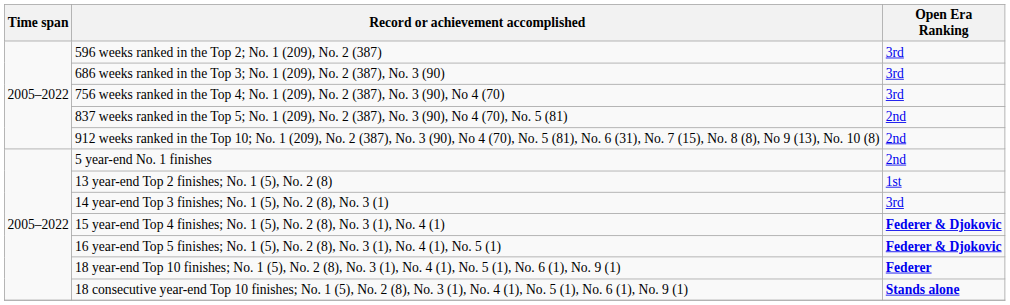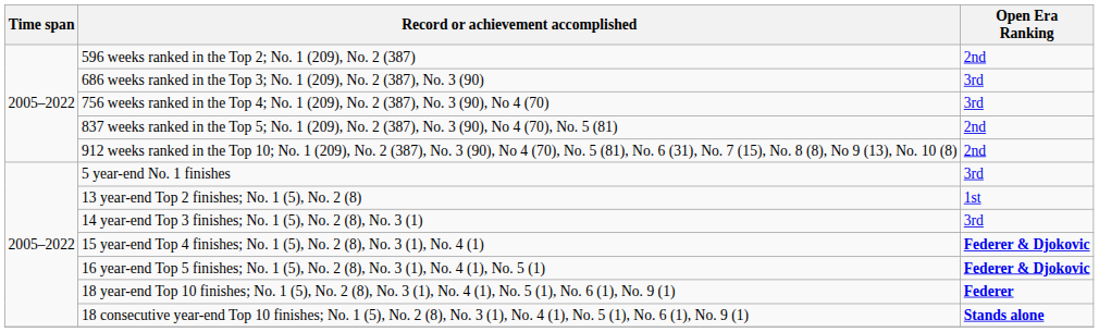596 weeks ranked in the Top 2; No. 1 (209), No. 2 (387) | Open Era Ranking: 3rd -> 2nd
5 year-end No. 1 finishes | Open Era Ranking: 2nd -> 3rd
